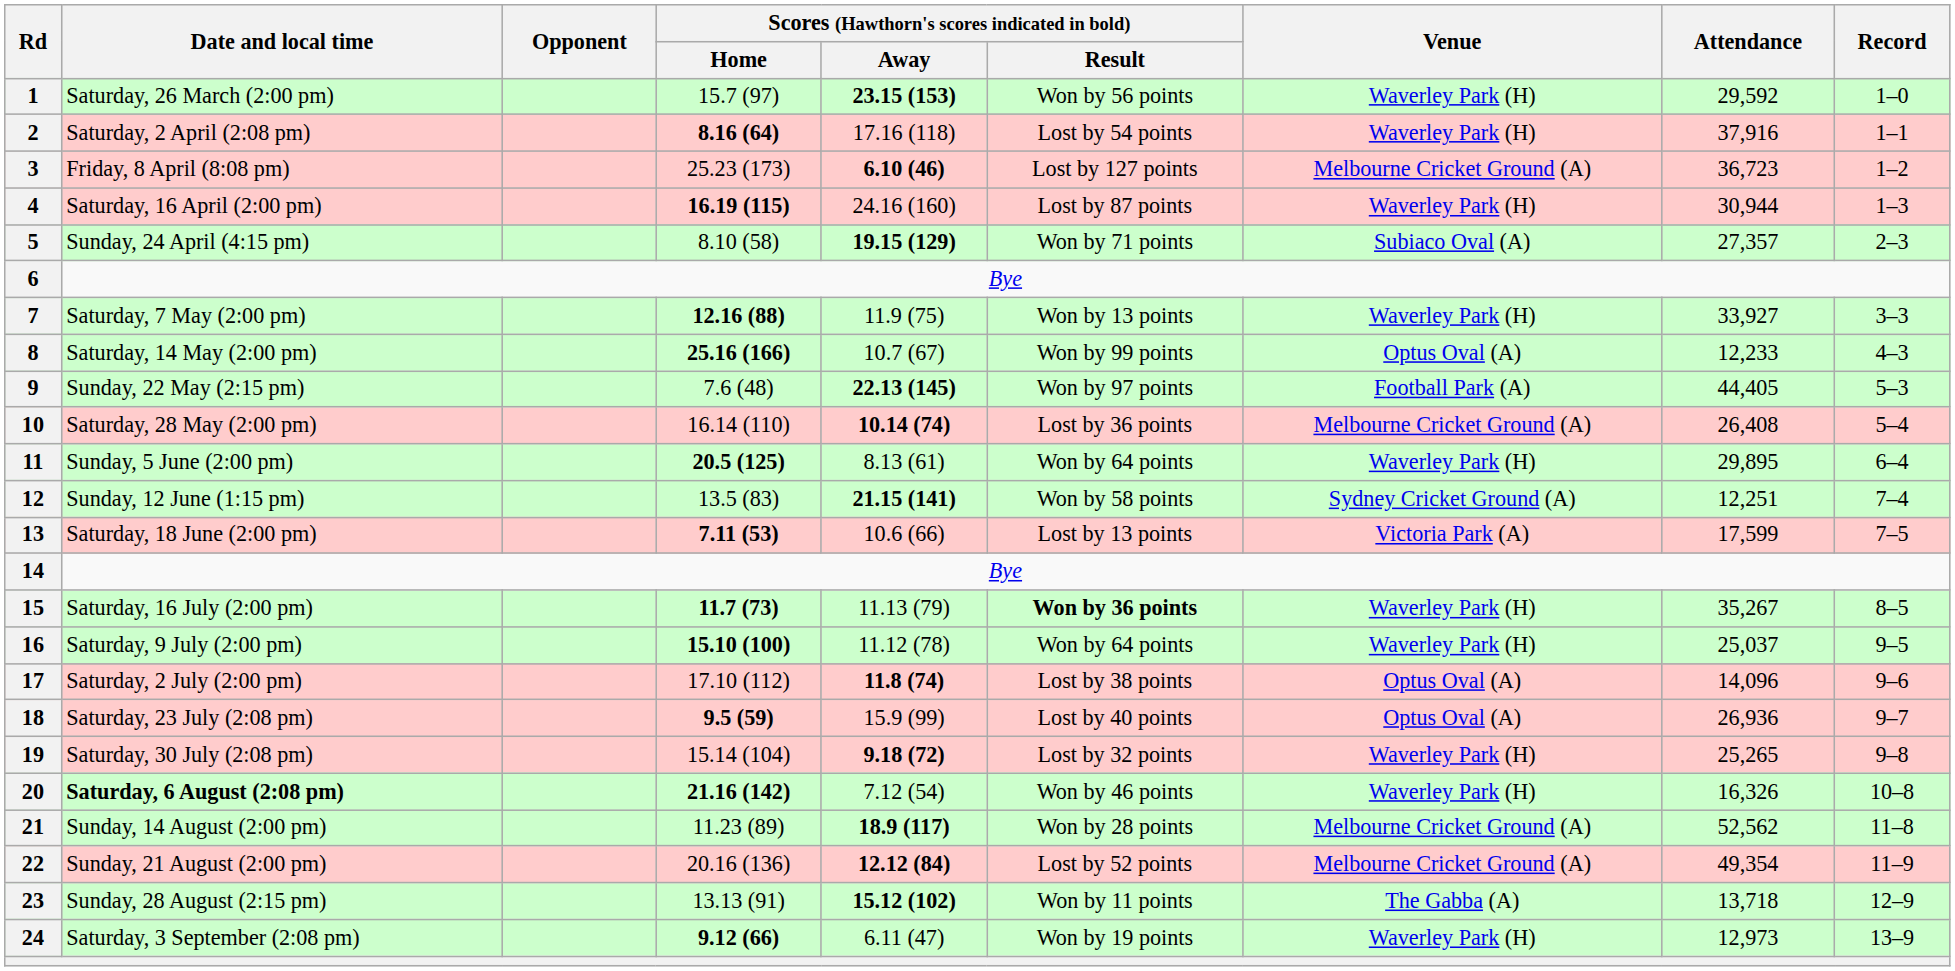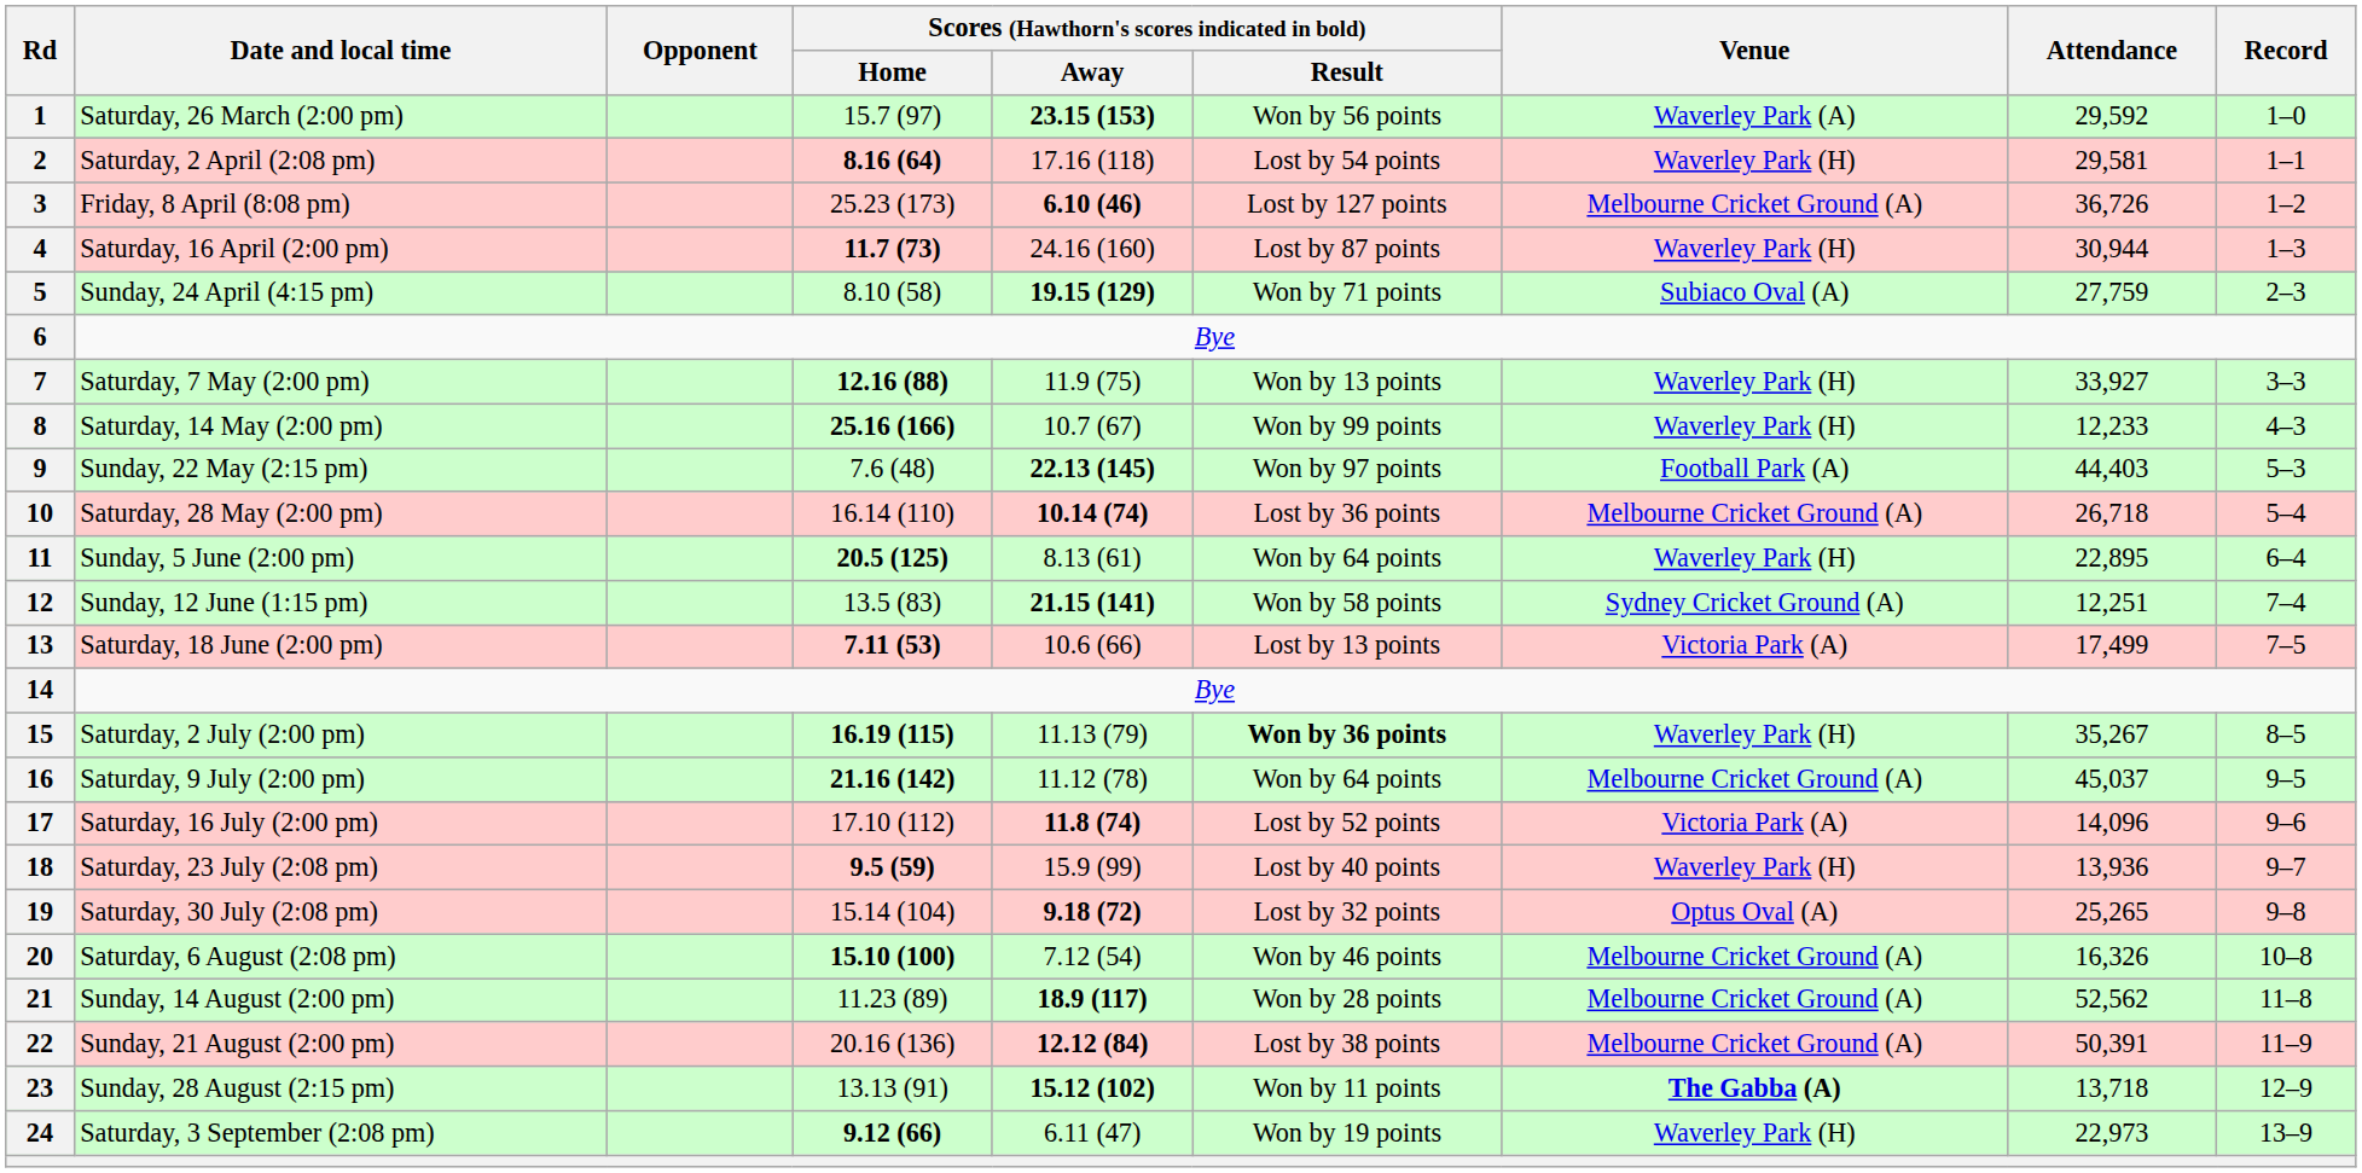1 | Venue: Waverley Park (H) -> Waverley Park (A)
2 | Attendance: 37,916 -> 29,581
3 | Attendance: 36,723 -> 36,726
4 | Scores (Hawthorn's scores indicated in bold) / Home: 16.19 (115) -> 11.7 (73)
5 | Attendance: 27,357 -> 27,759
8 | Venue: Optus Oval (A) -> Waverley Park (H)
9 | Attendance: 44,405 -> 44,403
10 | Attendance: 26,408 -> 26,718
11 | Attendance: 29,895 -> 22,895
13 | Attendance: 17,599 -> 17,499
15 | Date and local time: Saturday, 16 July (2:00 pm) -> Saturday, 2 July (2:00 pm)
15 | Scores (Hawthorn's scores indicated in bold) / Home: 11.7 (73) -> 16.19 (115)
16 | Scores (Hawthorn's scores indicated in bold) / Home: 15.10 (100) -> 21.16 (142)
16 | Venue: Waverley Park (H) -> Melbourne Cricket Ground (A)
16 | Attendance: 25,037 -> 45,037
17 | Date and local time: Saturday, 2 July (2:00 pm) -> Saturday, 16 July (2:00 pm)
17 | Scores (Hawthorn's scores indicated in bold) / Result: Lost by 38 points -> Lost by 52 points
17 | Venue: Optus Oval (A) -> Victoria Park (A)
18 | Venue: Optus Oval (A) -> Waverley Park (H)
18 | Attendance: 26,936 -> 13,936
19 | Venue: Waverley Park (H) -> Optus Oval (A)
20 | Date and local time: bold -> normal
20 | Scores (Hawthorn's scores indicated in bold) / Home: 21.16 (142) -> 15.10 (100)
20 | Venue: Waverley Park (H) -> Melbourne Cricket Ground (A)
22 | Scores (Hawthorn's scores indicated in bold) / Result: Lost by 52 points -> Lost by 38 points
22 | Attendance: 49,354 -> 50,391
23 | Venue: normal -> bold
24 | Attendance: 12,973 -> 22,973
